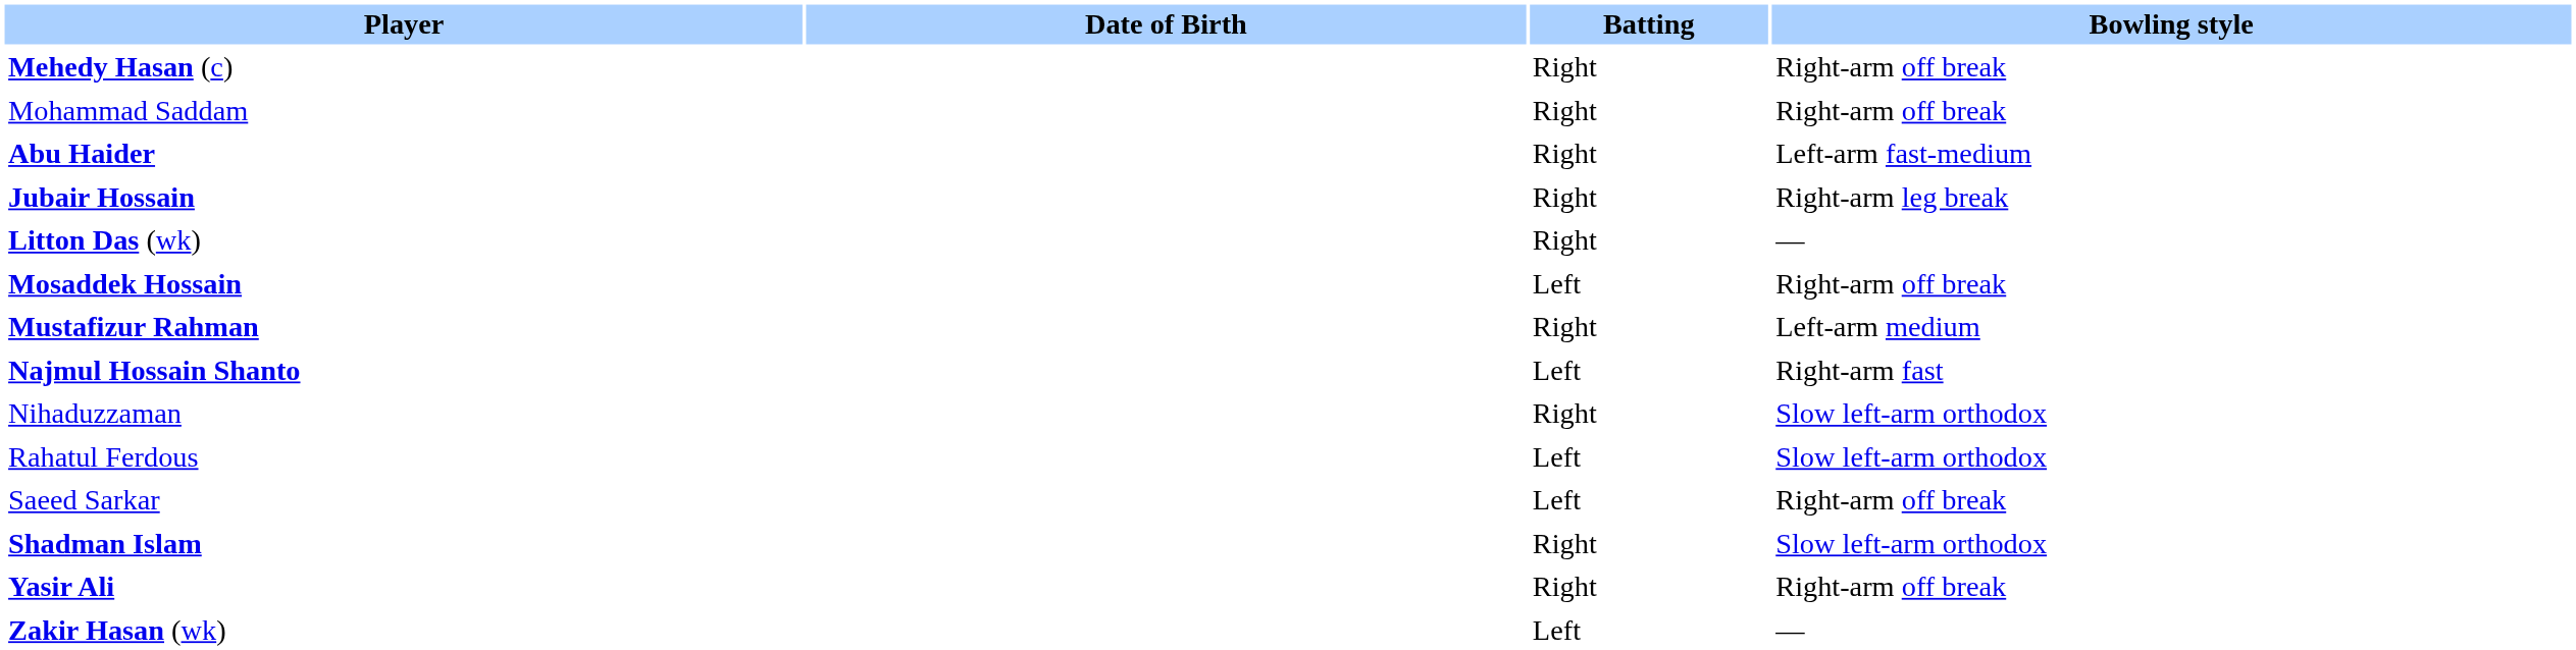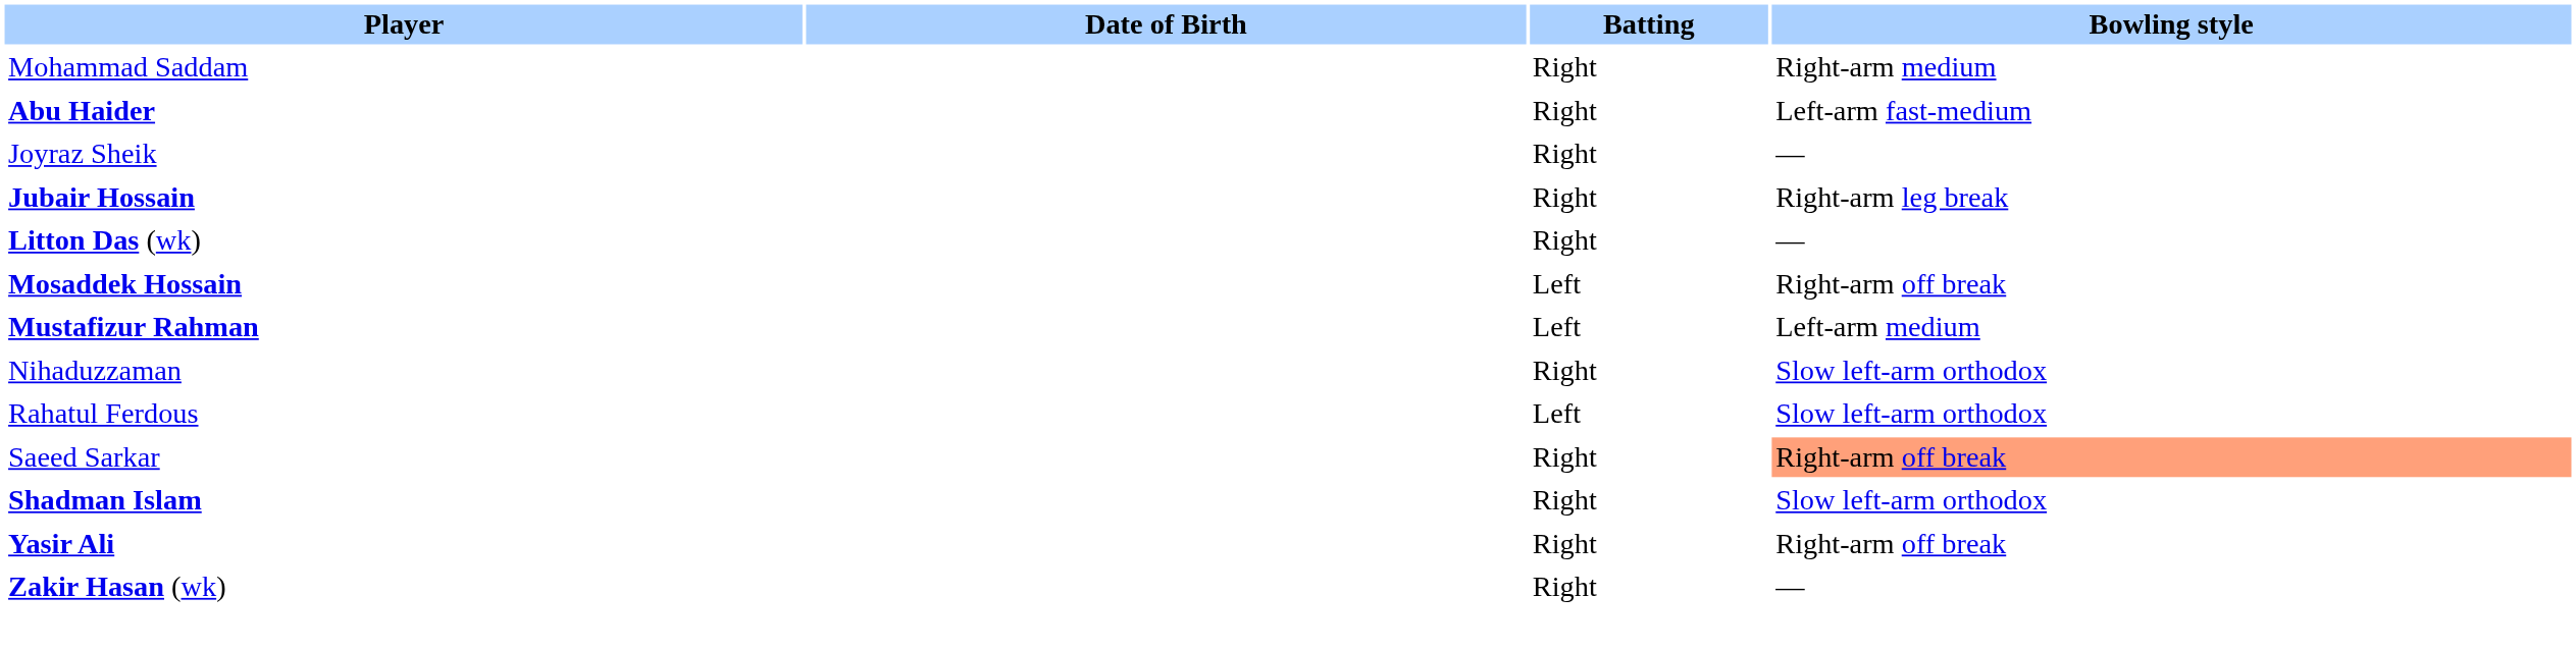- row: Mehedy Hasan (c) | Right | Right-arm off break
Mohammad Saddam | Bowling style: Right-arm off break -> Right-arm medium
+ row: Joyraz Sheik | Right | —
Mustafizur Rahman | Batting: Right -> Left
- row: Najmul Hossain Shanto | Left | Right-arm fast
Saeed Sarkar | Batting: Left -> Right
Saeed Sarkar | Bowling style: no background -> lightsalmon background
Zakir Hasan (wk) | Batting: Left -> Right
